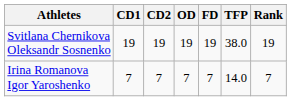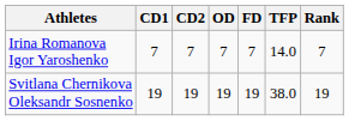rows swapped: Svitlana Chernikova Oleksandr Sosnenko <-> Irina Romanova Igor Yaroshenko
